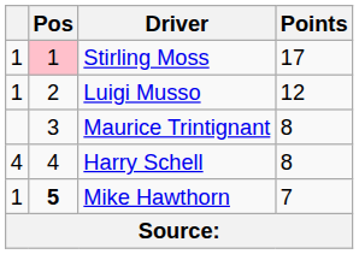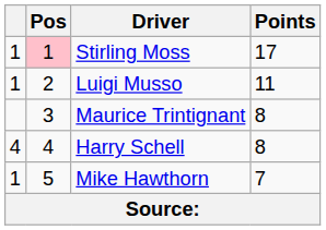Luigi Musso | Points: 12 -> 11
Mike Hawthorn | Pos: bold -> normal
